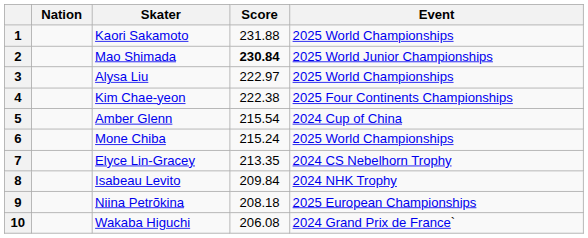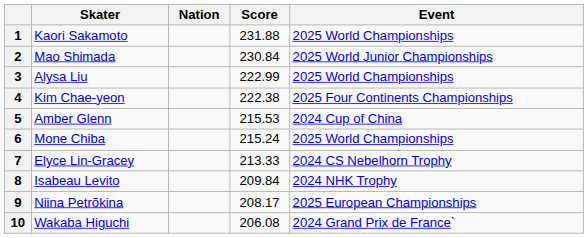columns swapped: Skater <-> Nation
2 | Score: bold -> normal
3 | Score: 222.97 -> 222.99
5 | Score: 215.54 -> 215.53
7 | Score: 213.35 -> 213.33
9 | Score: 208.18 -> 208.17
